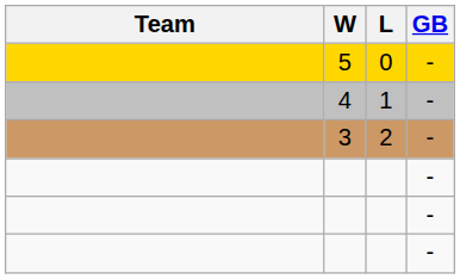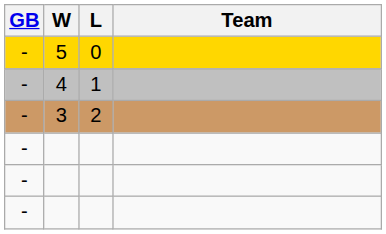columns swapped: Team <-> GB
